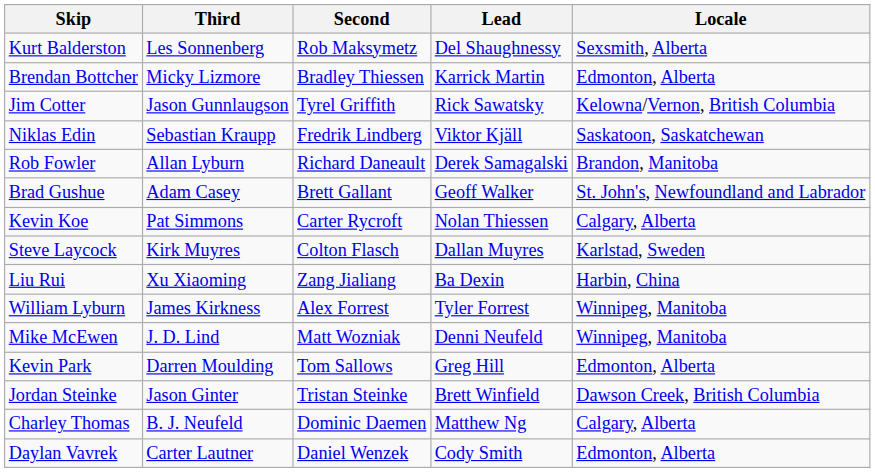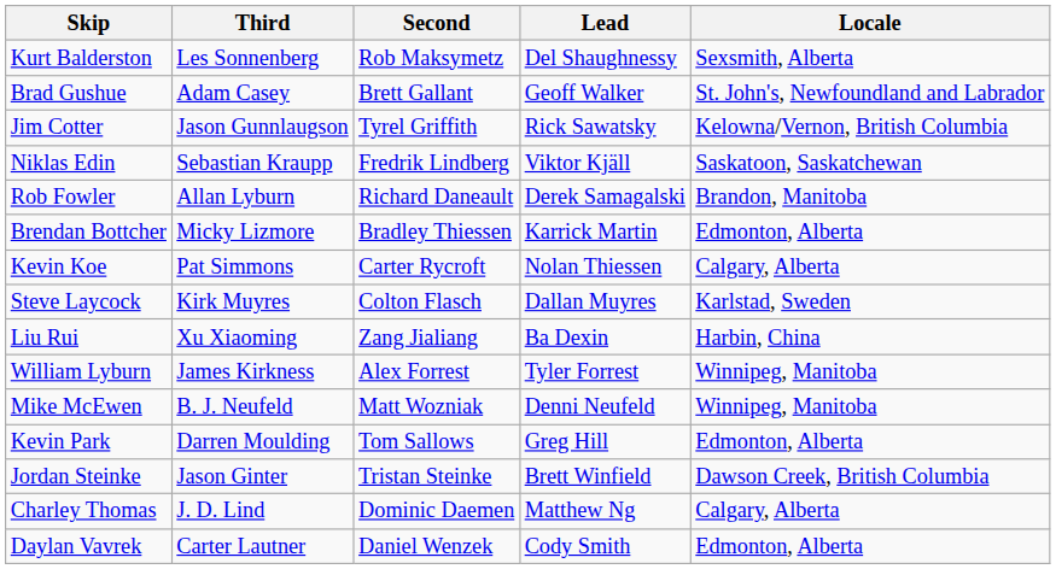rows swapped: Brendan Bottcher <-> Brad Gushue
Mike McEwen | Third: J. D. Lind -> B. J. Neufeld
Charley Thomas | Third: B. J. Neufeld -> J. D. Lind
